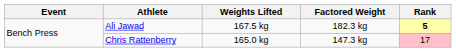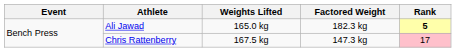Ali Jawad | Weights Lifted: 167.5 kg -> 165.0 kg
Chris Rattenberry | Weights Lifted: 165.0 kg -> 167.5 kg
